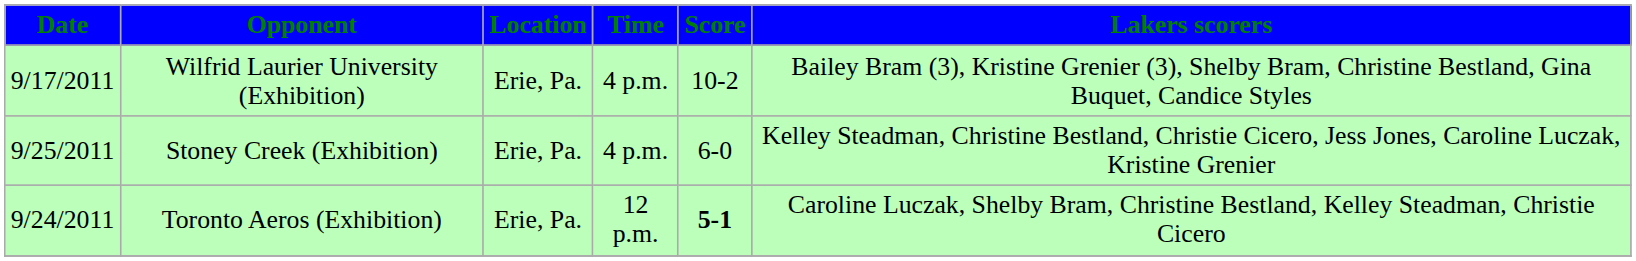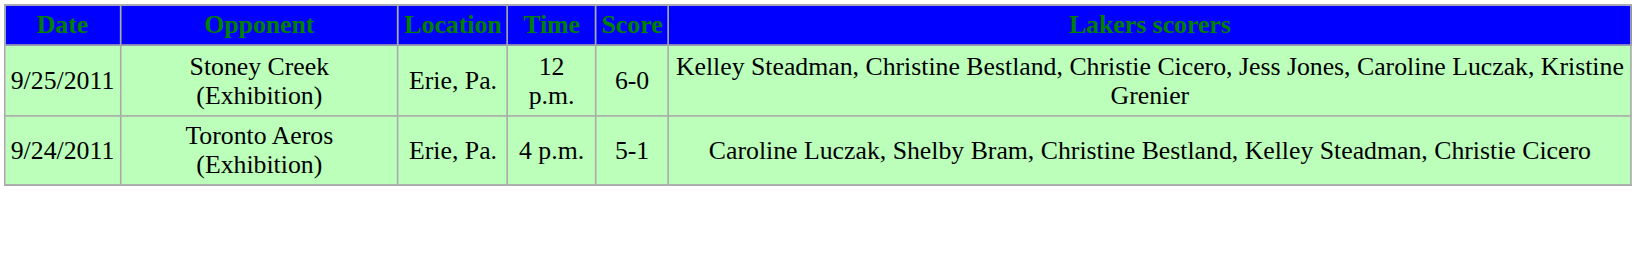- row: 9/17/2011 | Wilfrid Laurier University (Exhibition) | Erie, Pa. | 4 p.m. | 10-2 | Bailey Bram (3), Kristine Grenier (3), Shelby Bram, Christine Bestland, Gina Buquet, Candice Styles
Stoney Creek (Exhibition) | Time: 4 p.m. -> 12 p.m.
Toronto Aeros (Exhibition) | Time: 12 p.m. -> 4 p.m.
Toronto Aeros (Exhibition) | Score: bold -> normal
